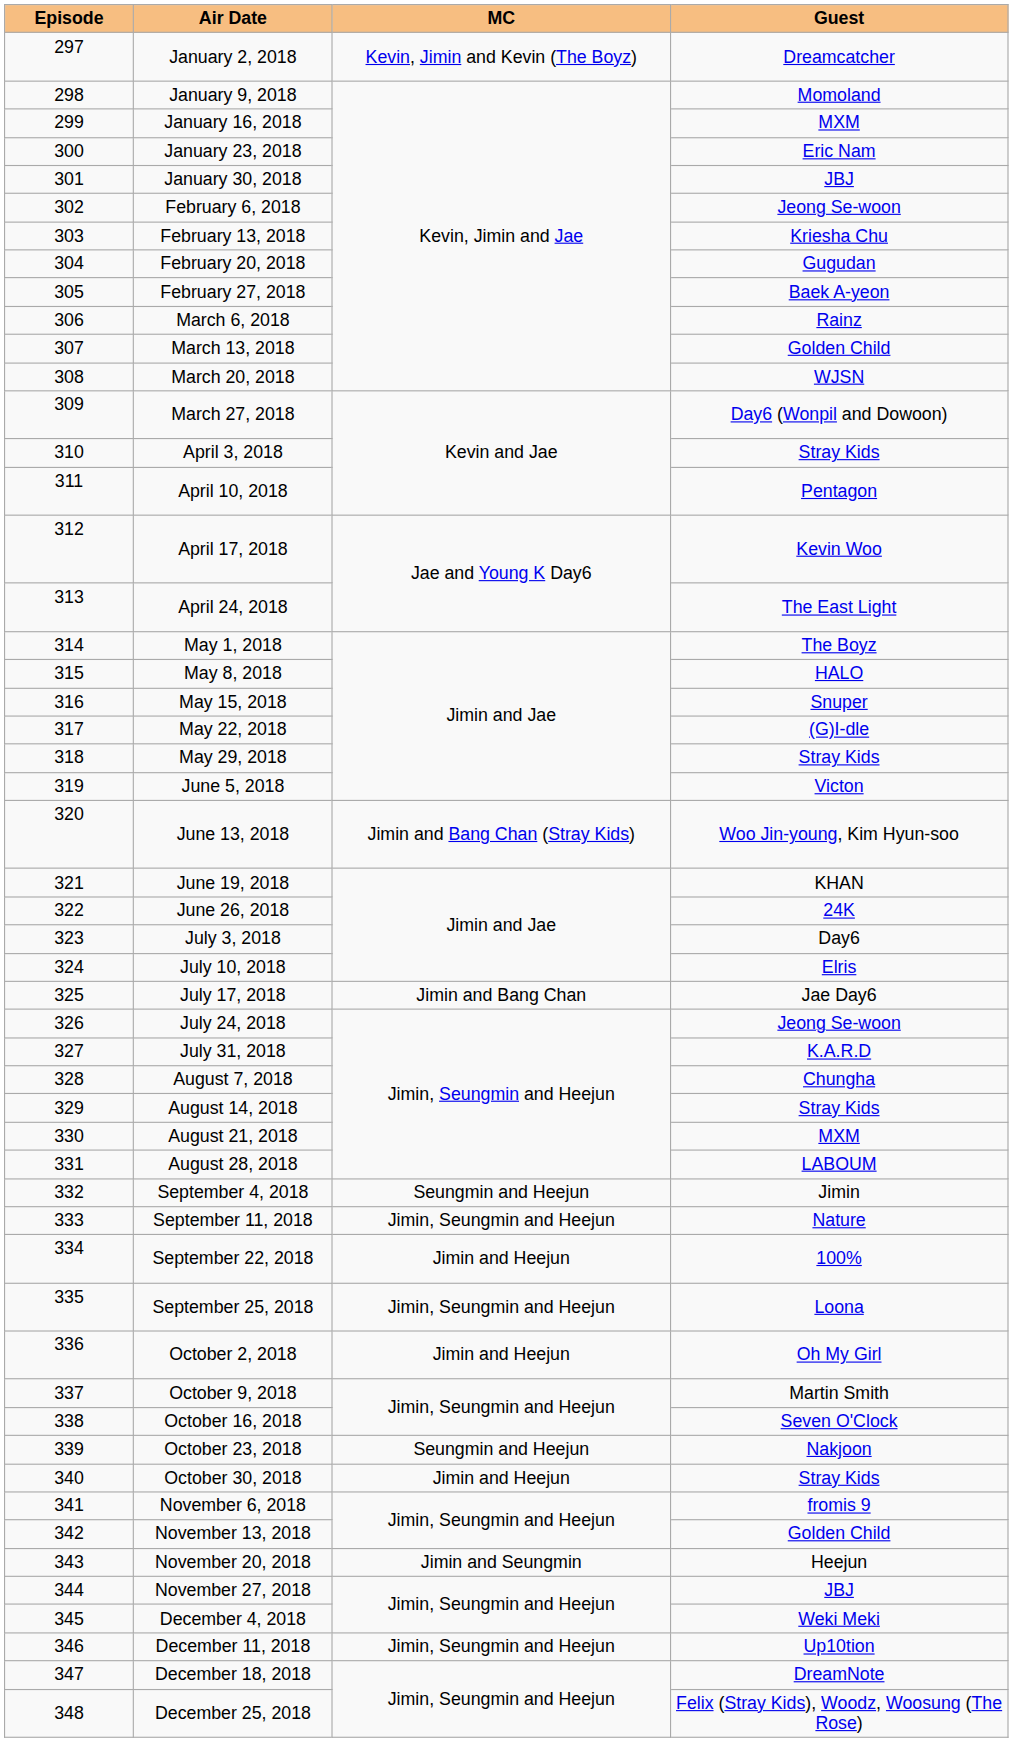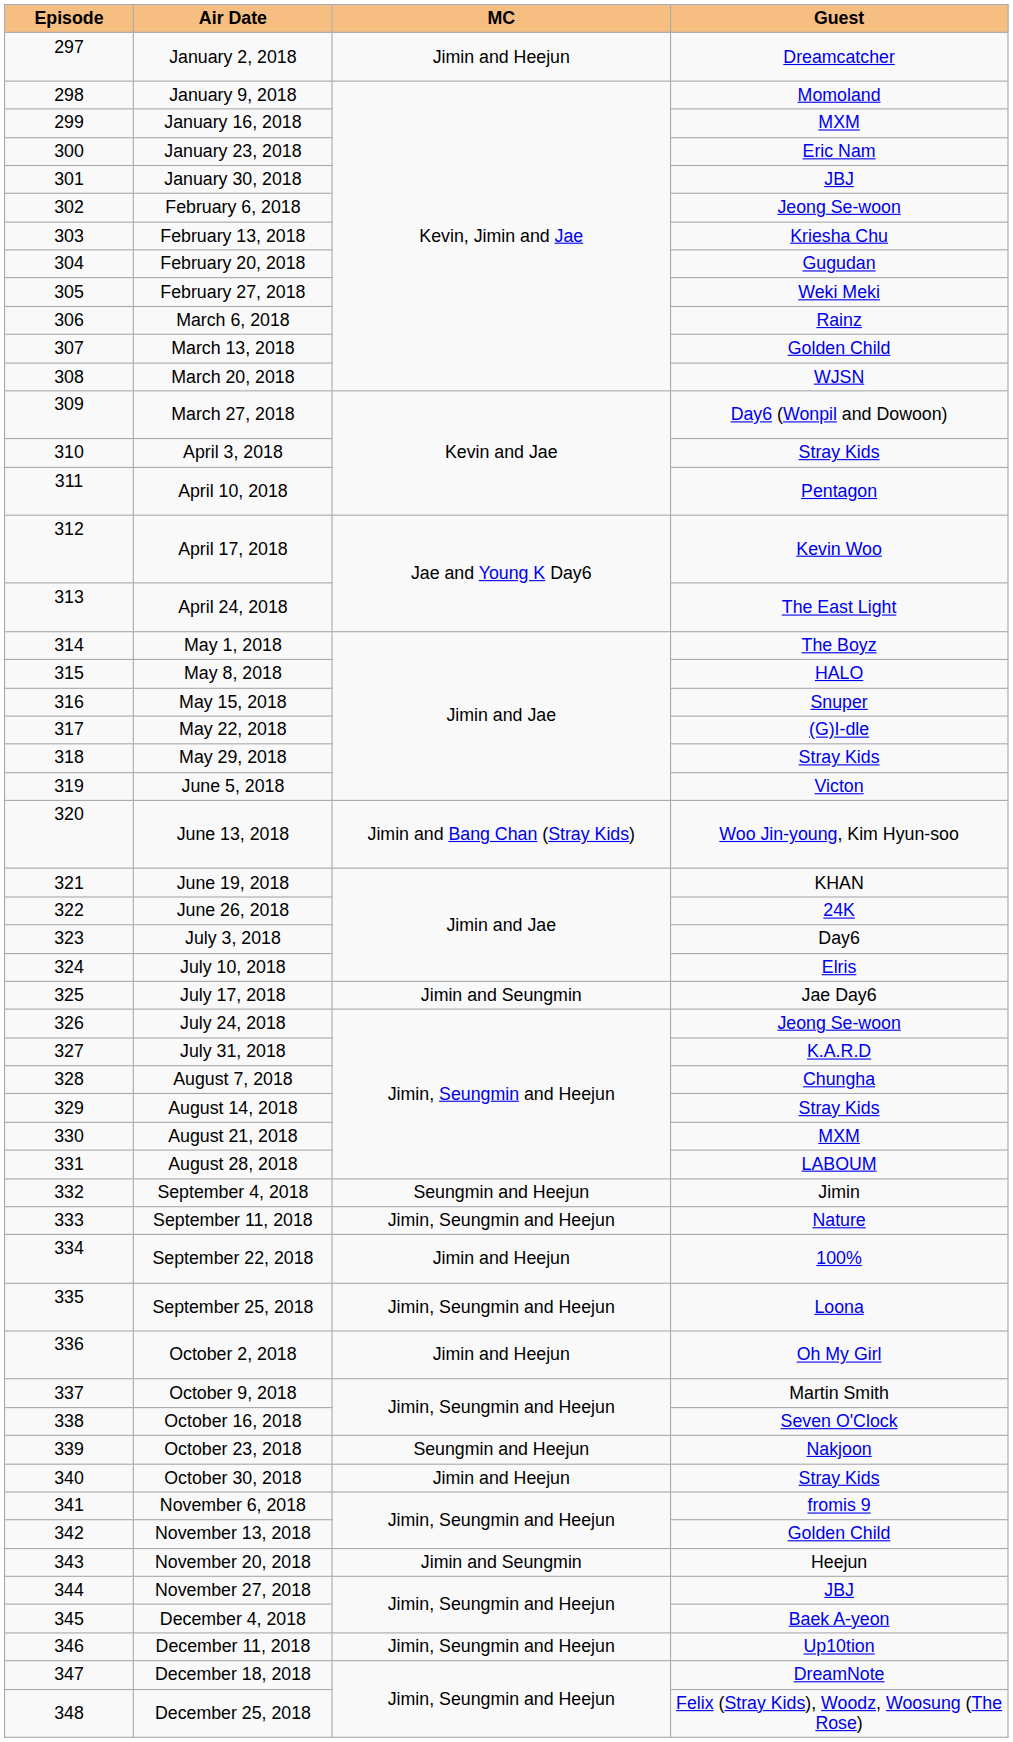January 2, 2018 | MC: Kevin, Jimin and Kevin (The Boyz) -> Jimin and Heejun
February 27, 2018 | Guest: Baek A-yeon -> Weki Meki
July 17, 2018 | MC: Jimin and Bang Chan -> Jimin and Seungmin
December 4, 2018 | Guest: Weki Meki -> Baek A-yeon
